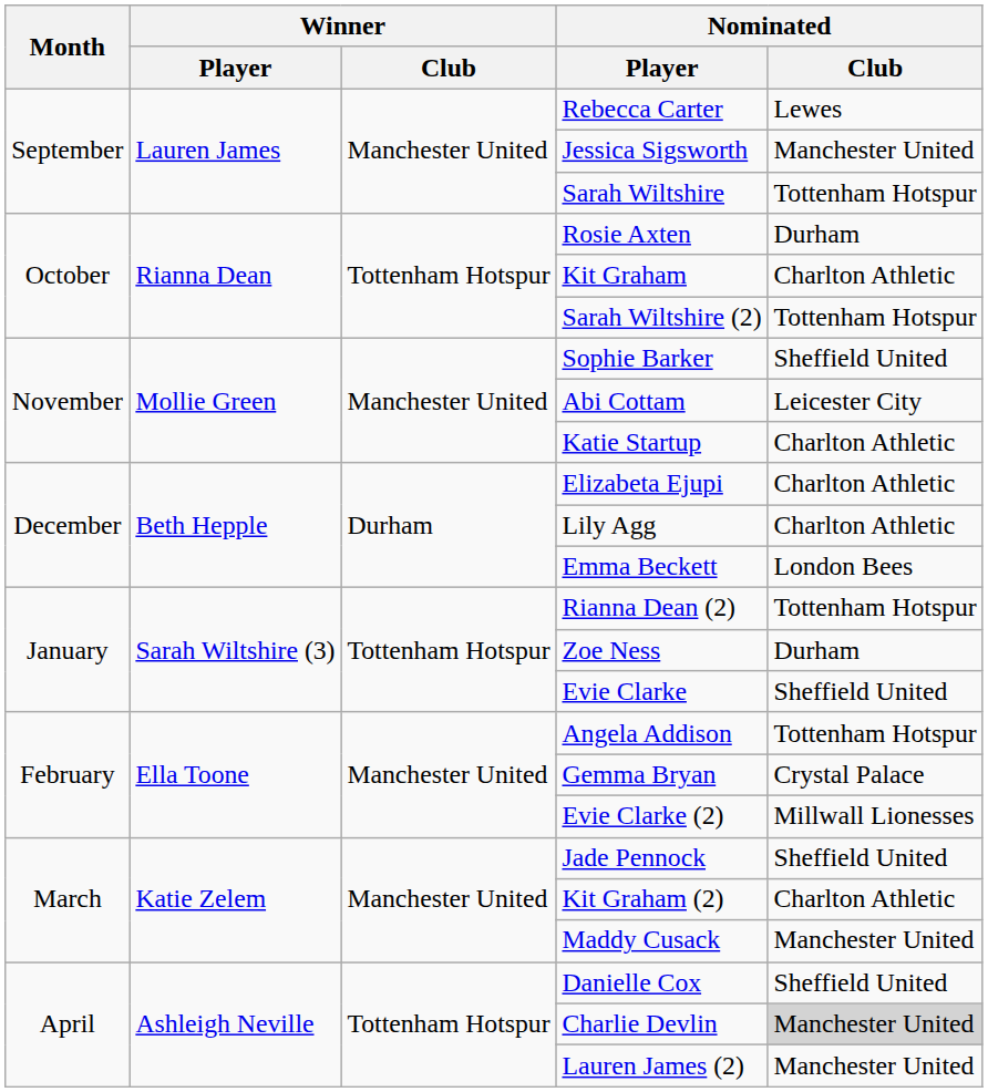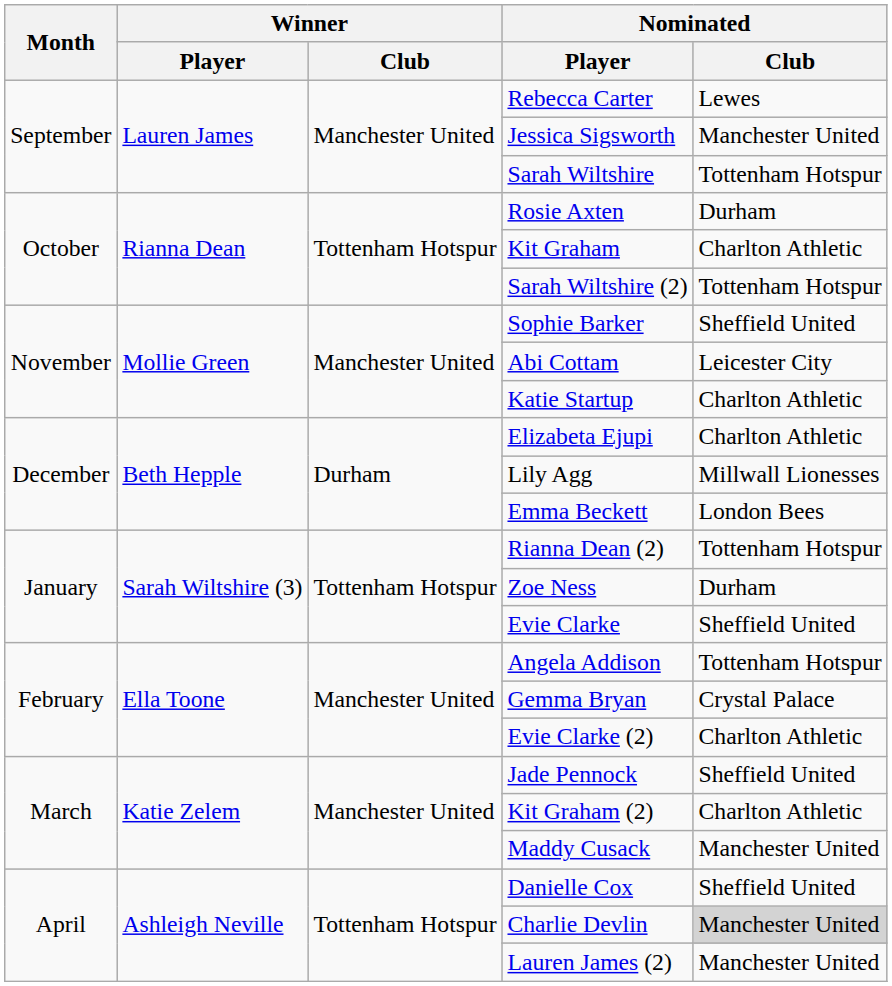Lily Agg | Nominated / Club: Charlton Athletic -> Millwall Lionesses
Evie Clarke (2) | Nominated / Club: Millwall Lionesses -> Charlton Athletic
